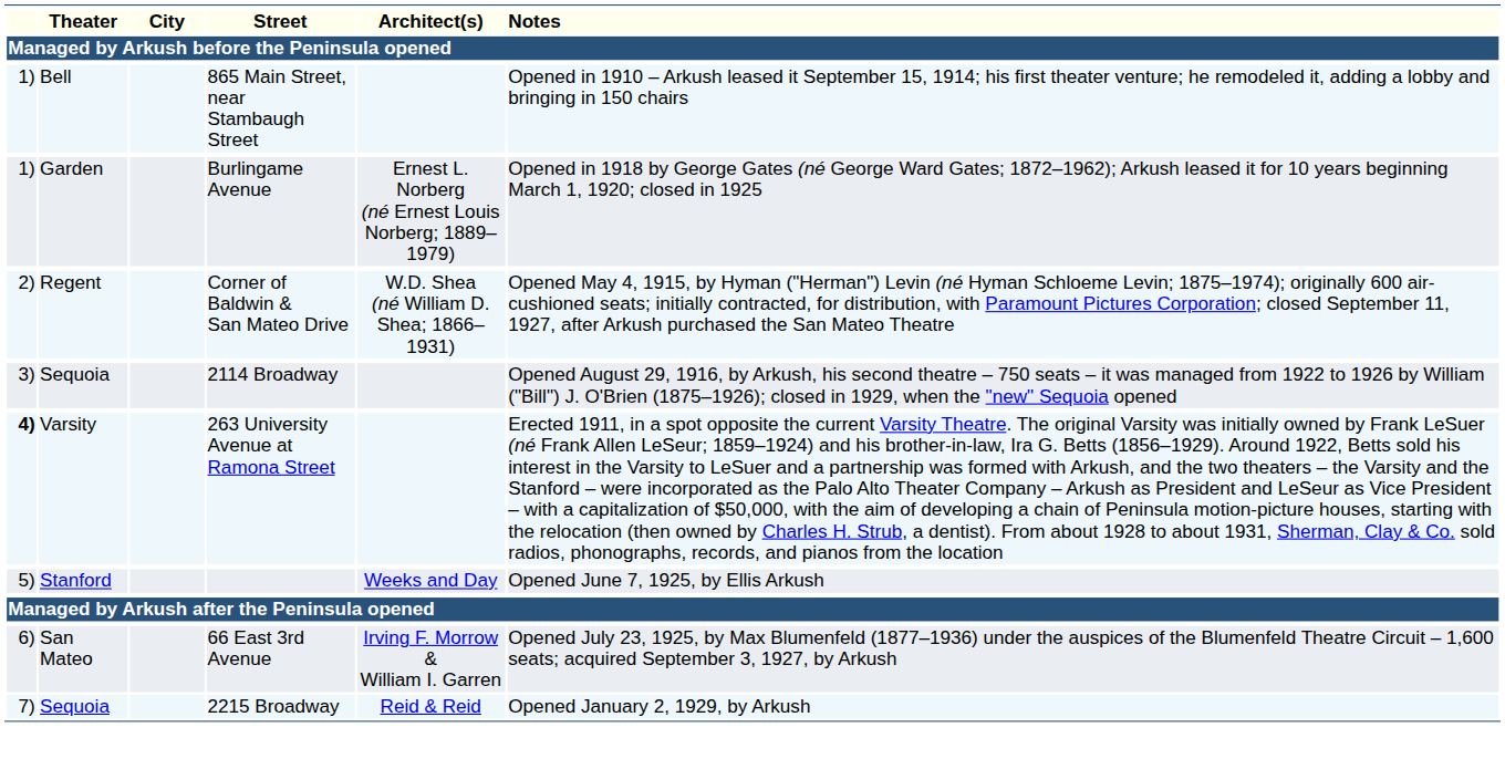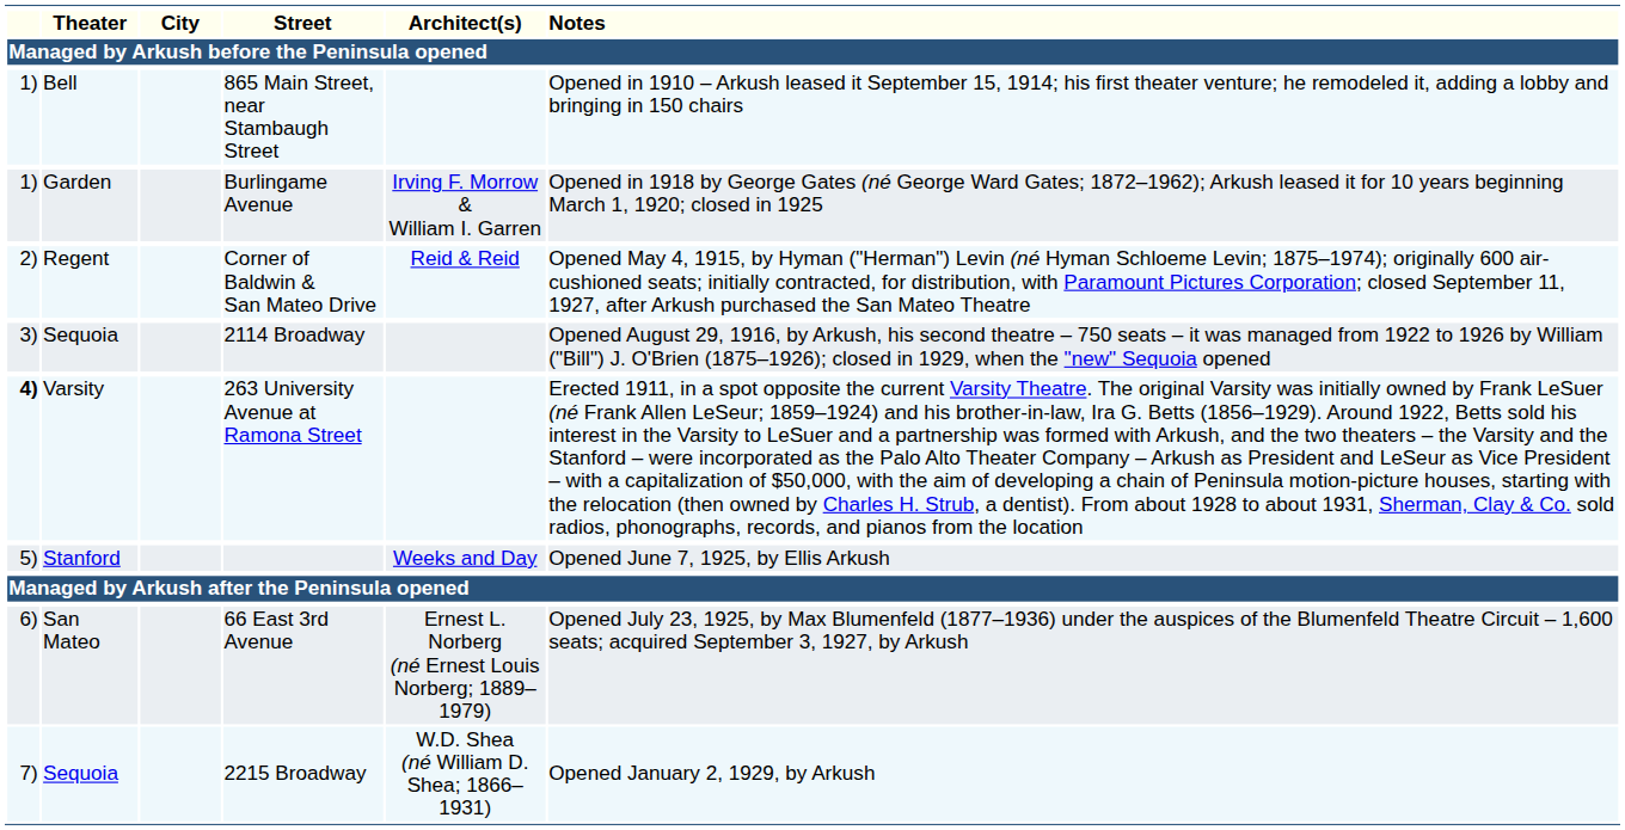Burlingame Avenue | Architect(s): Ernest L. Norberg (né Ernest Louis Norberg; 1889–1979) -> Irving F. Morrow & William I. Garren
Corner of Baldwin & San Mateo Drive | Architect(s): W.D. Shea (né William D. Shea; 1866–1931) -> Reid & Reid
66 East 3rd Avenue | Architect(s): Irving F. Morrow & William I. Garren -> Ernest L. Norberg (né Ernest Louis Norberg; 1889–1979)
2215 Broadway | Architect(s): Reid & Reid -> W.D. Shea (né William D. Shea; 1866–1931)
